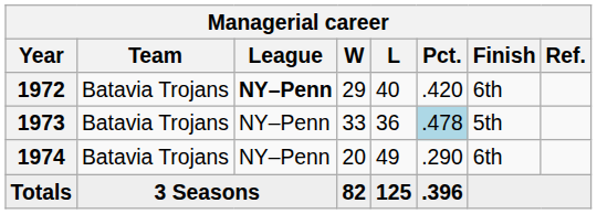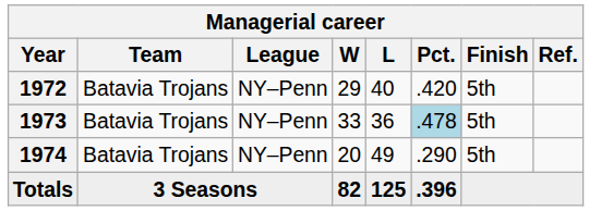1972 | League: bold -> normal
1972 | Finish: 6th -> 5th
1974 | Finish: 6th -> 5th
